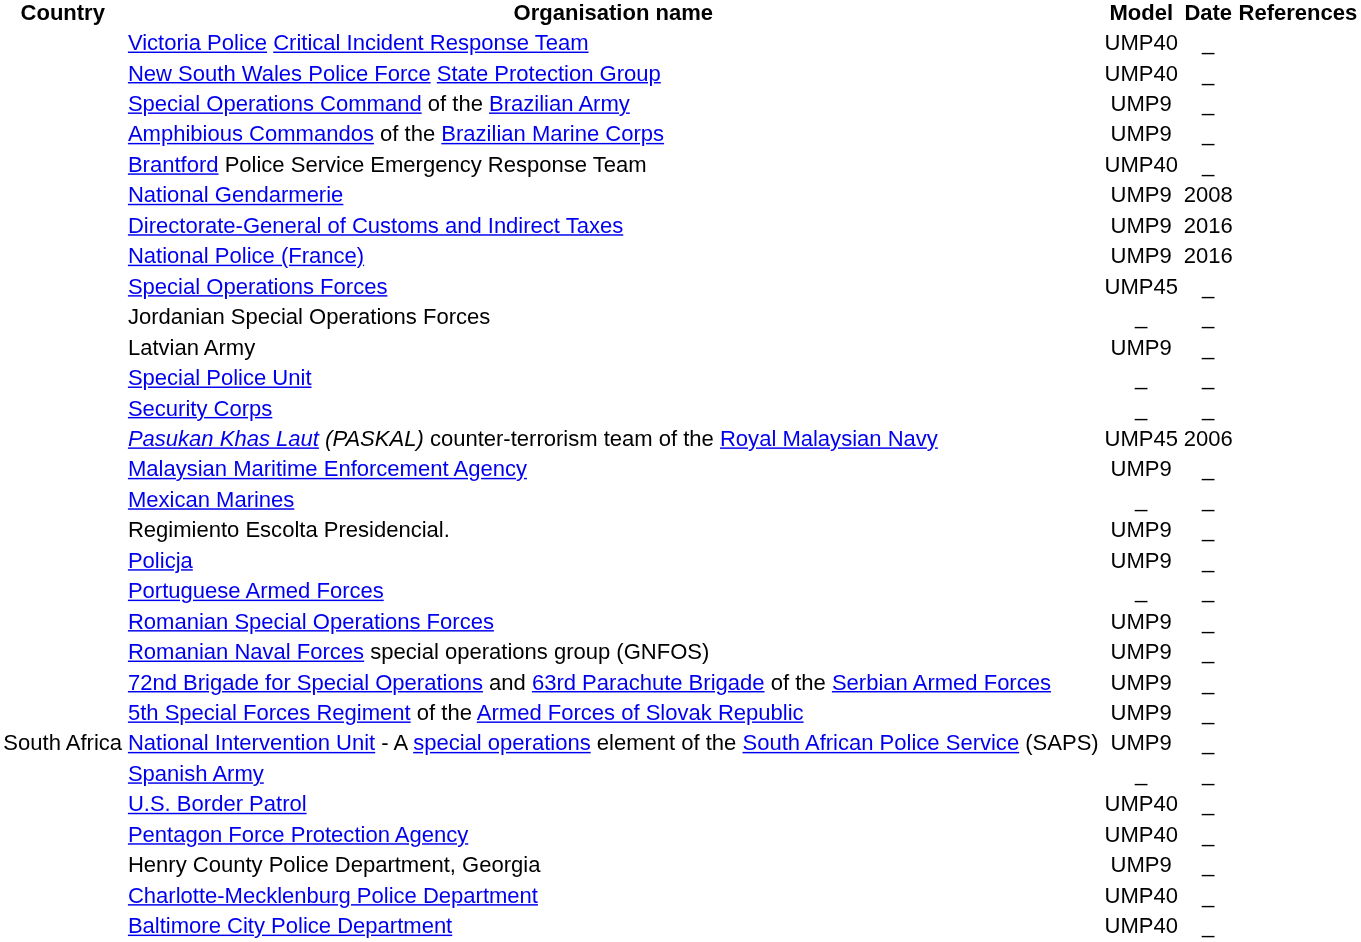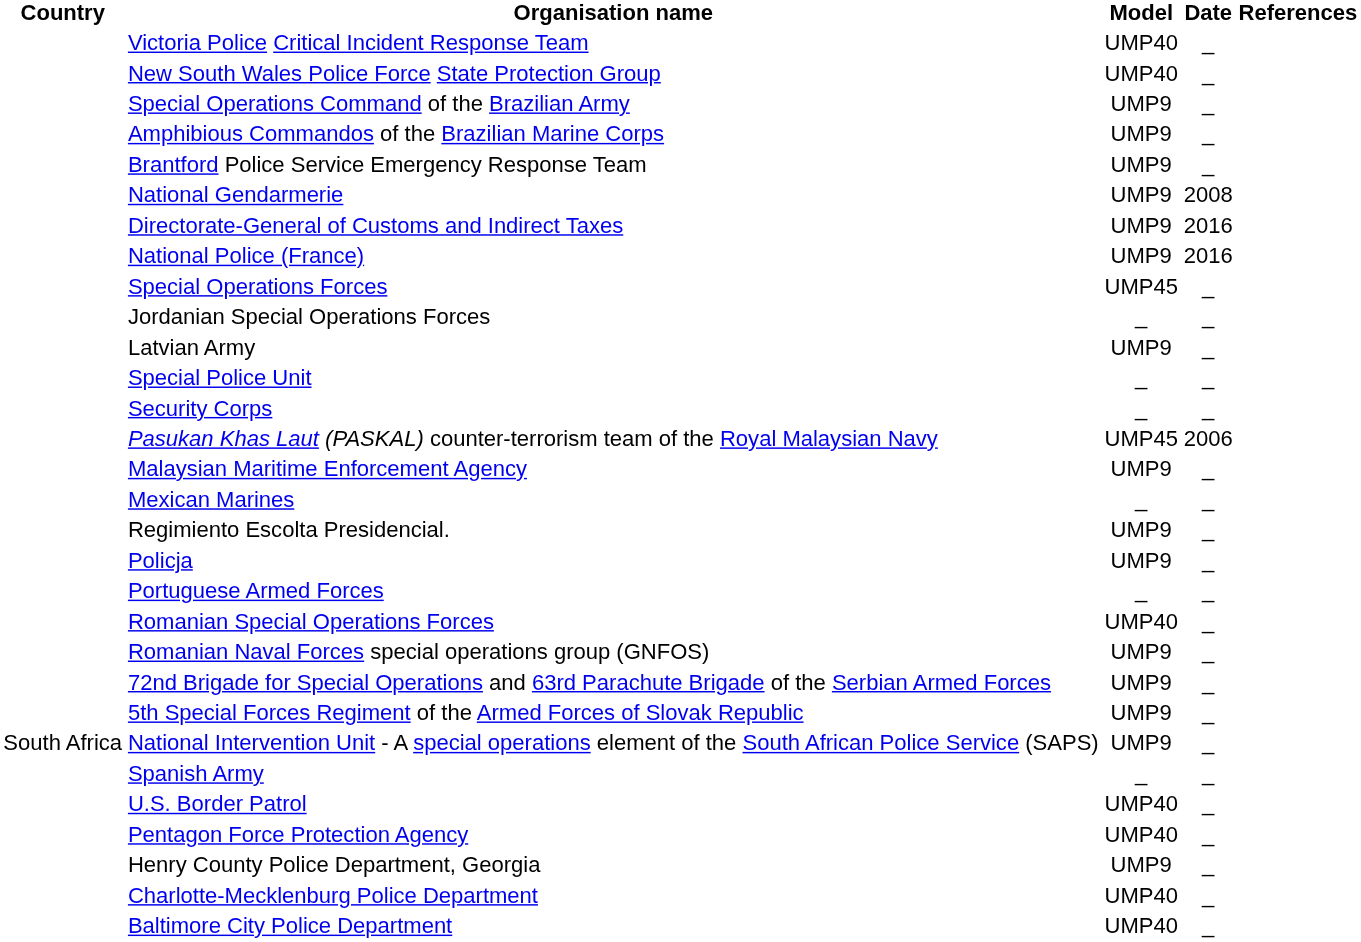Brantford Police Service Emergency Response Team | Model: UMP40 -> UMP9
Romanian Special Operations Forces | Model: UMP9 -> UMP40
